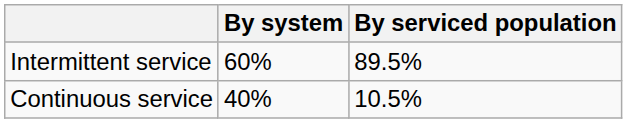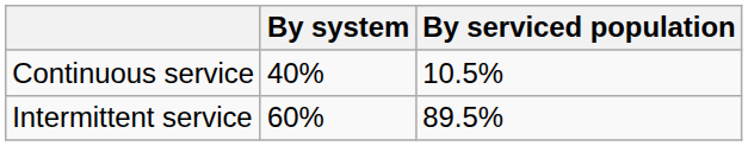rows swapped: Continuous service <-> Intermittent service
